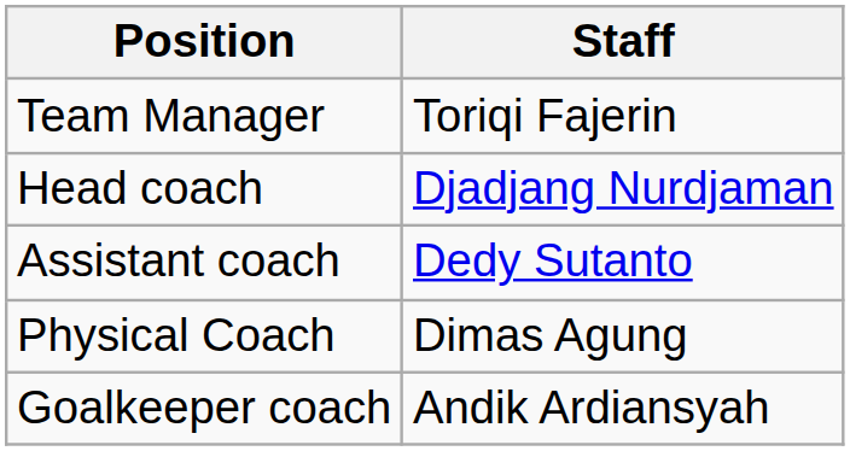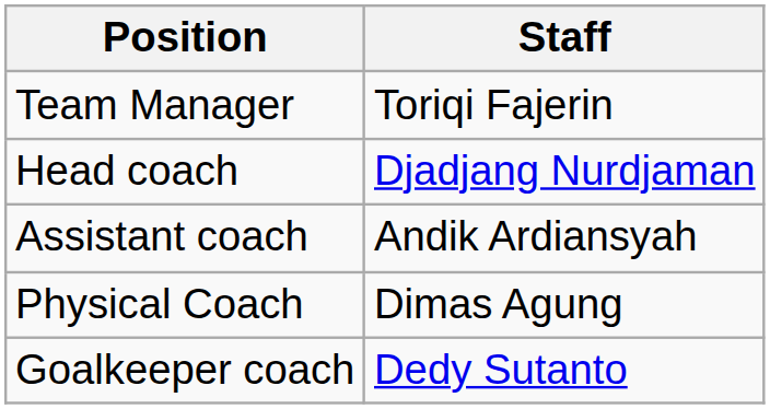Assistant coach | Staff: Dedy Sutanto -> Andik Ardiansyah
Goalkeeper coach | Staff: Andik Ardiansyah -> Dedy Sutanto
